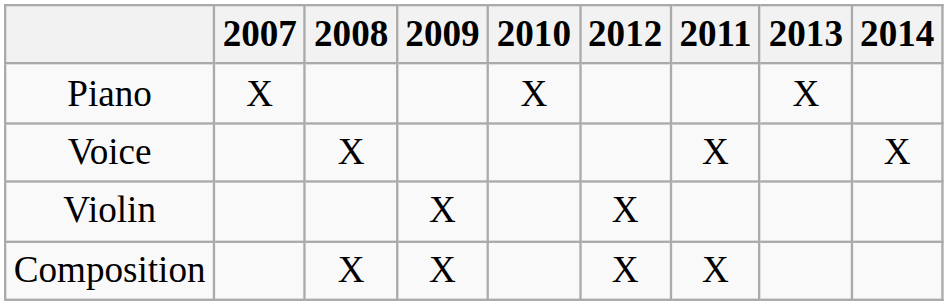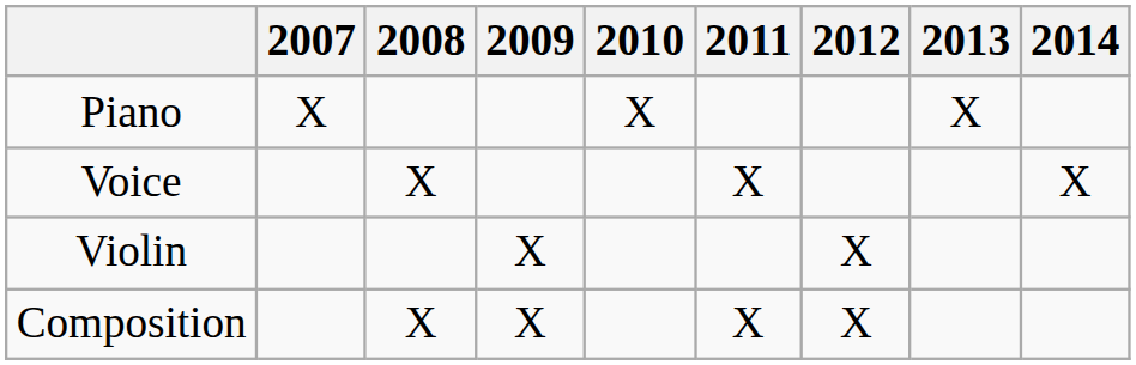columns swapped: 2011 <-> 2012
